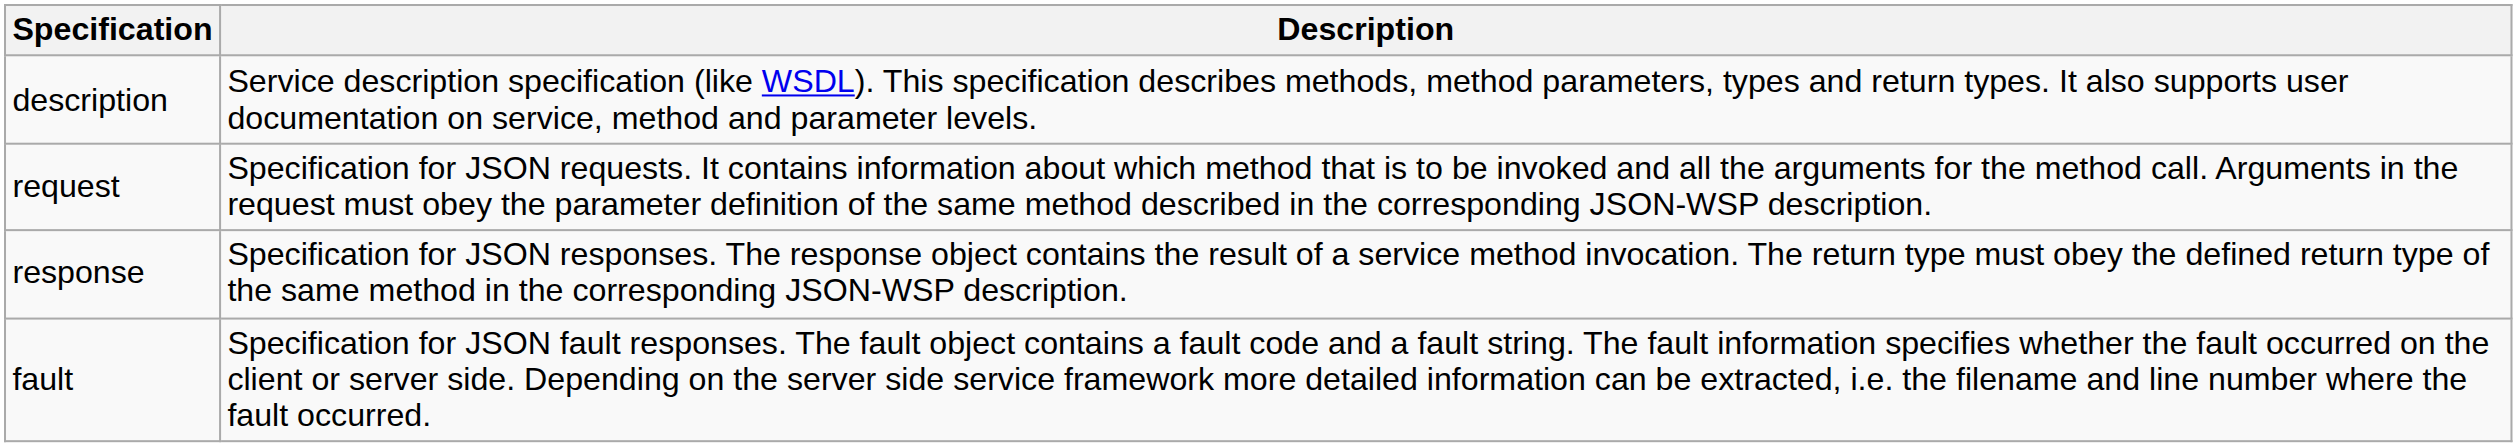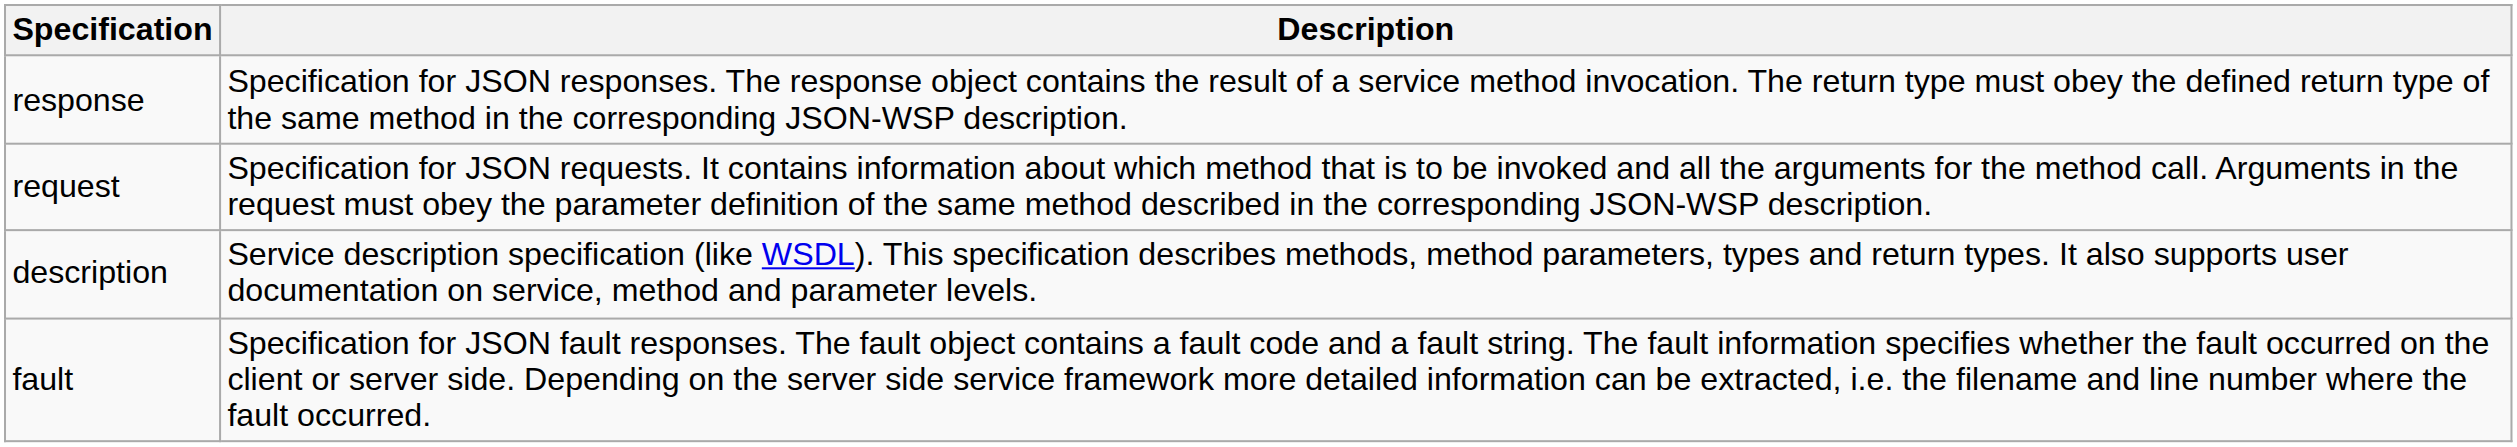rows swapped: description <-> response
